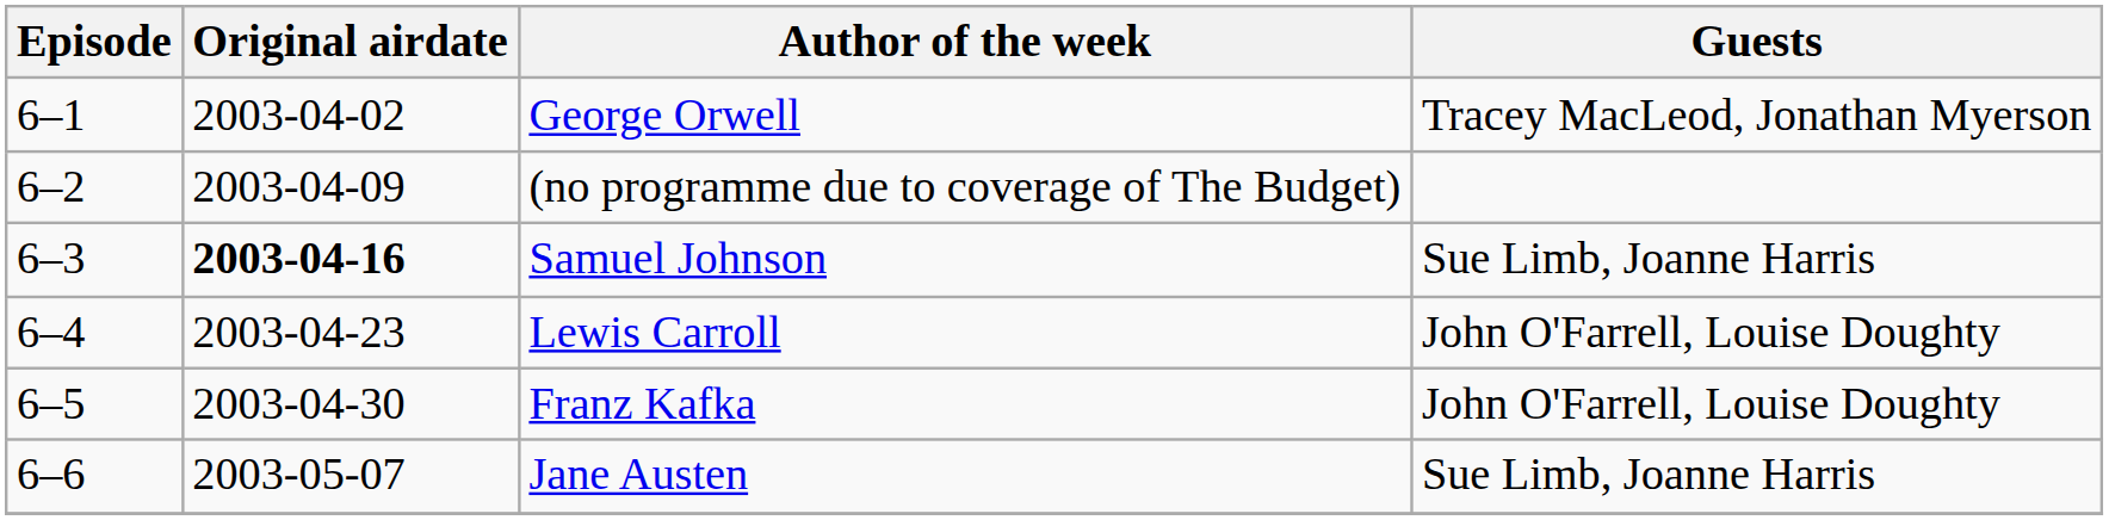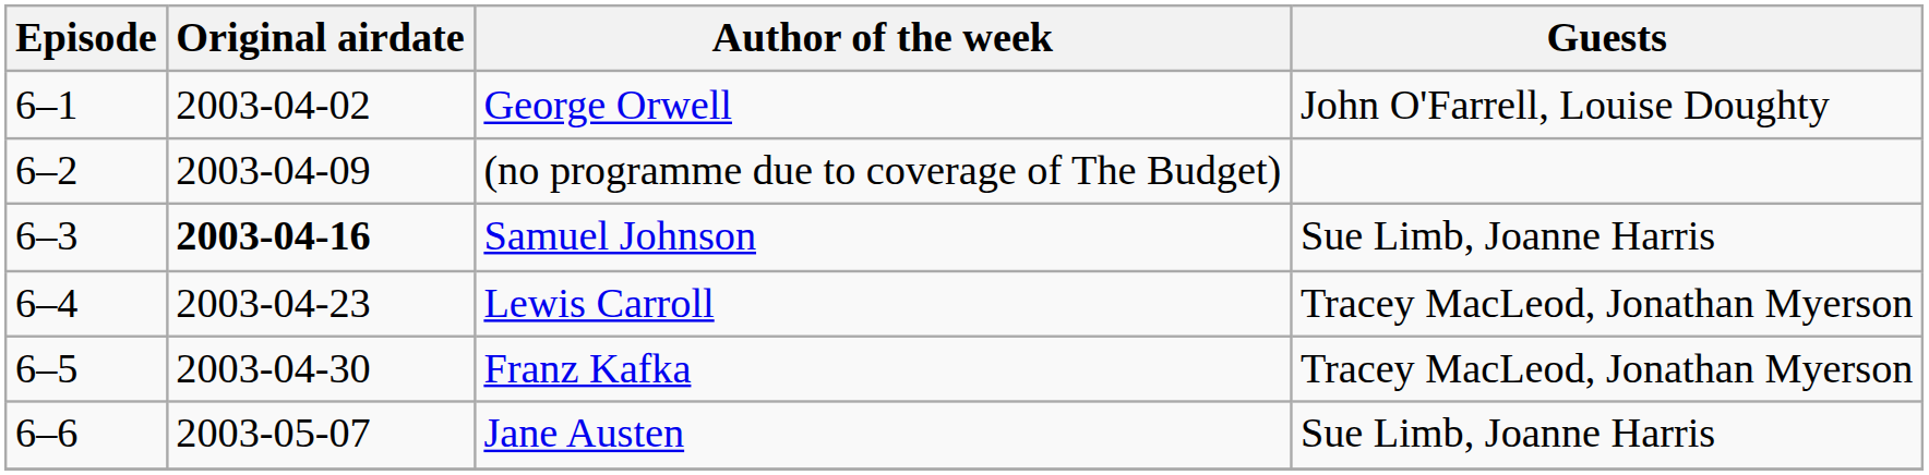George Orwell | Guests: Tracey MacLeod, Jonathan Myerson -> John O'Farrell, Louise Doughty
Lewis Carroll | Guests: John O'Farrell, Louise Doughty -> Tracey MacLeod, Jonathan Myerson
Franz Kafka | Guests: John O'Farrell, Louise Doughty -> Tracey MacLeod, Jonathan Myerson
